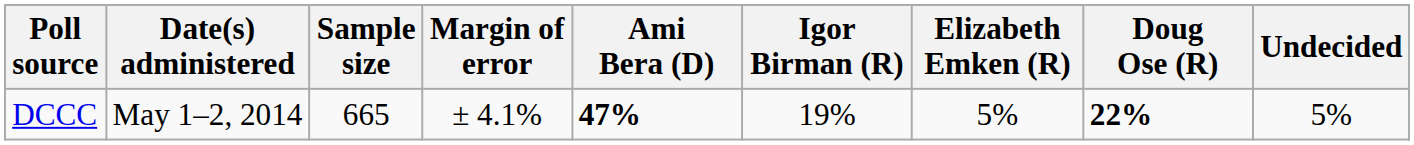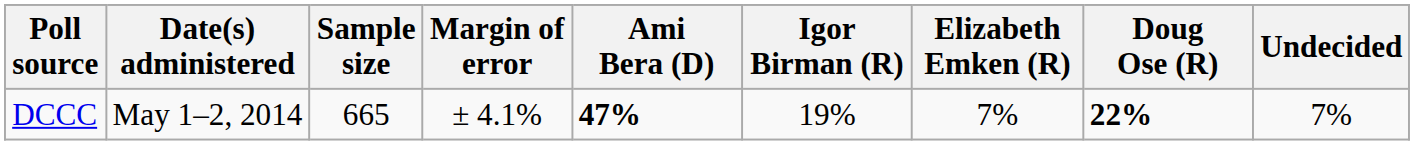DCCC | Elizabeth Emken (R): 5% -> 7%
DCCC | Undecided: 5% -> 7%
